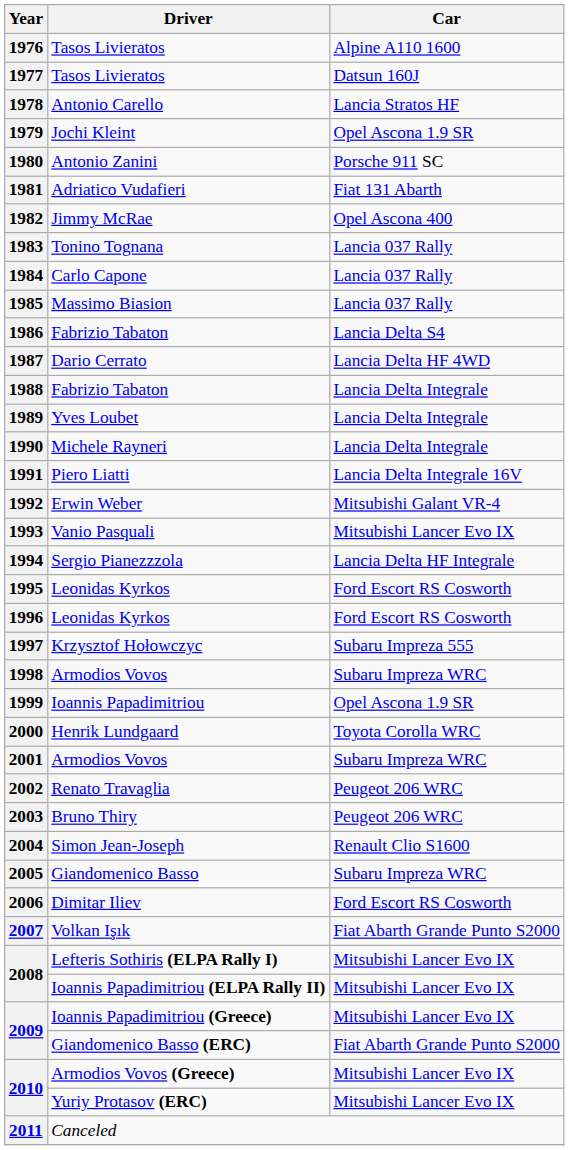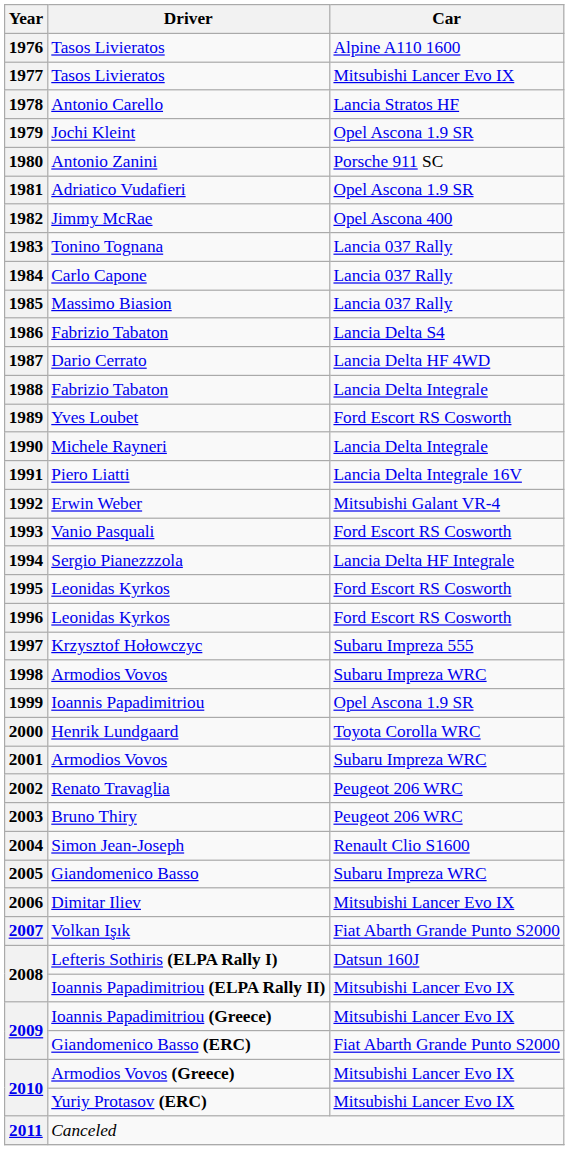1977 | Car: Datsun 160J -> Mitsubishi Lancer Evo IX
1981 | Car: Fiat 131 Abarth -> Opel Ascona 1.9 SR
1989 | Car: Lancia Delta Integrale -> Ford Escort RS Cosworth
1993 | Car: Mitsubishi Lancer Evo IX -> Ford Escort RS Cosworth
2006 | Car: Ford Escort RS Cosworth -> Mitsubishi Lancer Evo IX
2008 / Lefteris Sothiris (ELPA Rally I) | Car: Mitsubishi Lancer Evo IX -> Datsun 160J
